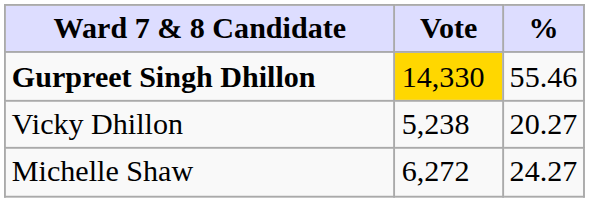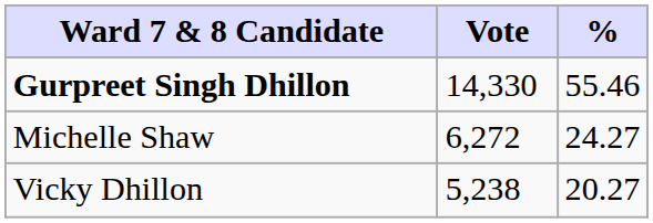Gurpreet Singh Dhillon | Vote: gold background -> no background
rows swapped: Michelle Shaw <-> Vicky Dhillon
